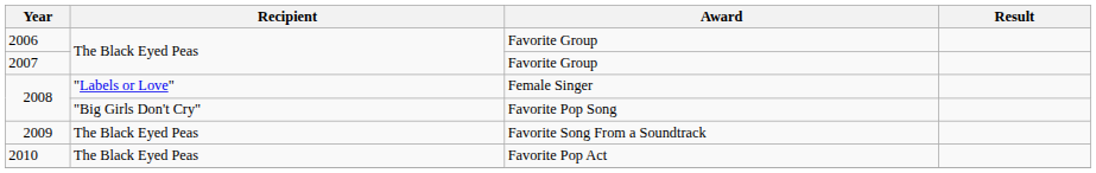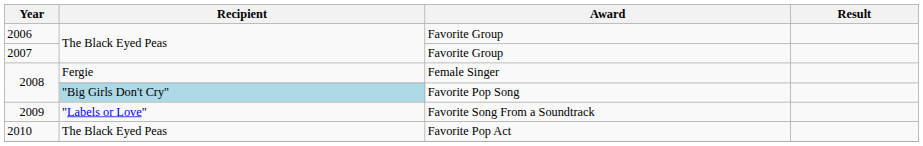2008 / Female Singer | Recipient: "Labels or Love" -> Fergie
2008 / Favorite Pop Song | Recipient: no background -> lightblue background
2009 | Recipient: The Black Eyed Peas -> "Labels or Love"
